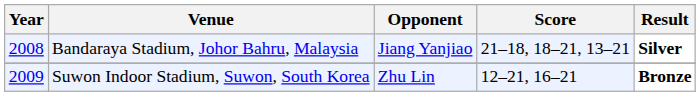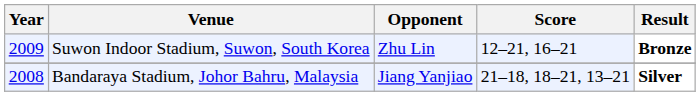rows swapped: Suwon Indoor Stadium, Suwon, South Korea <-> Bandaraya Stadium, Johor Bahru, Malaysia
